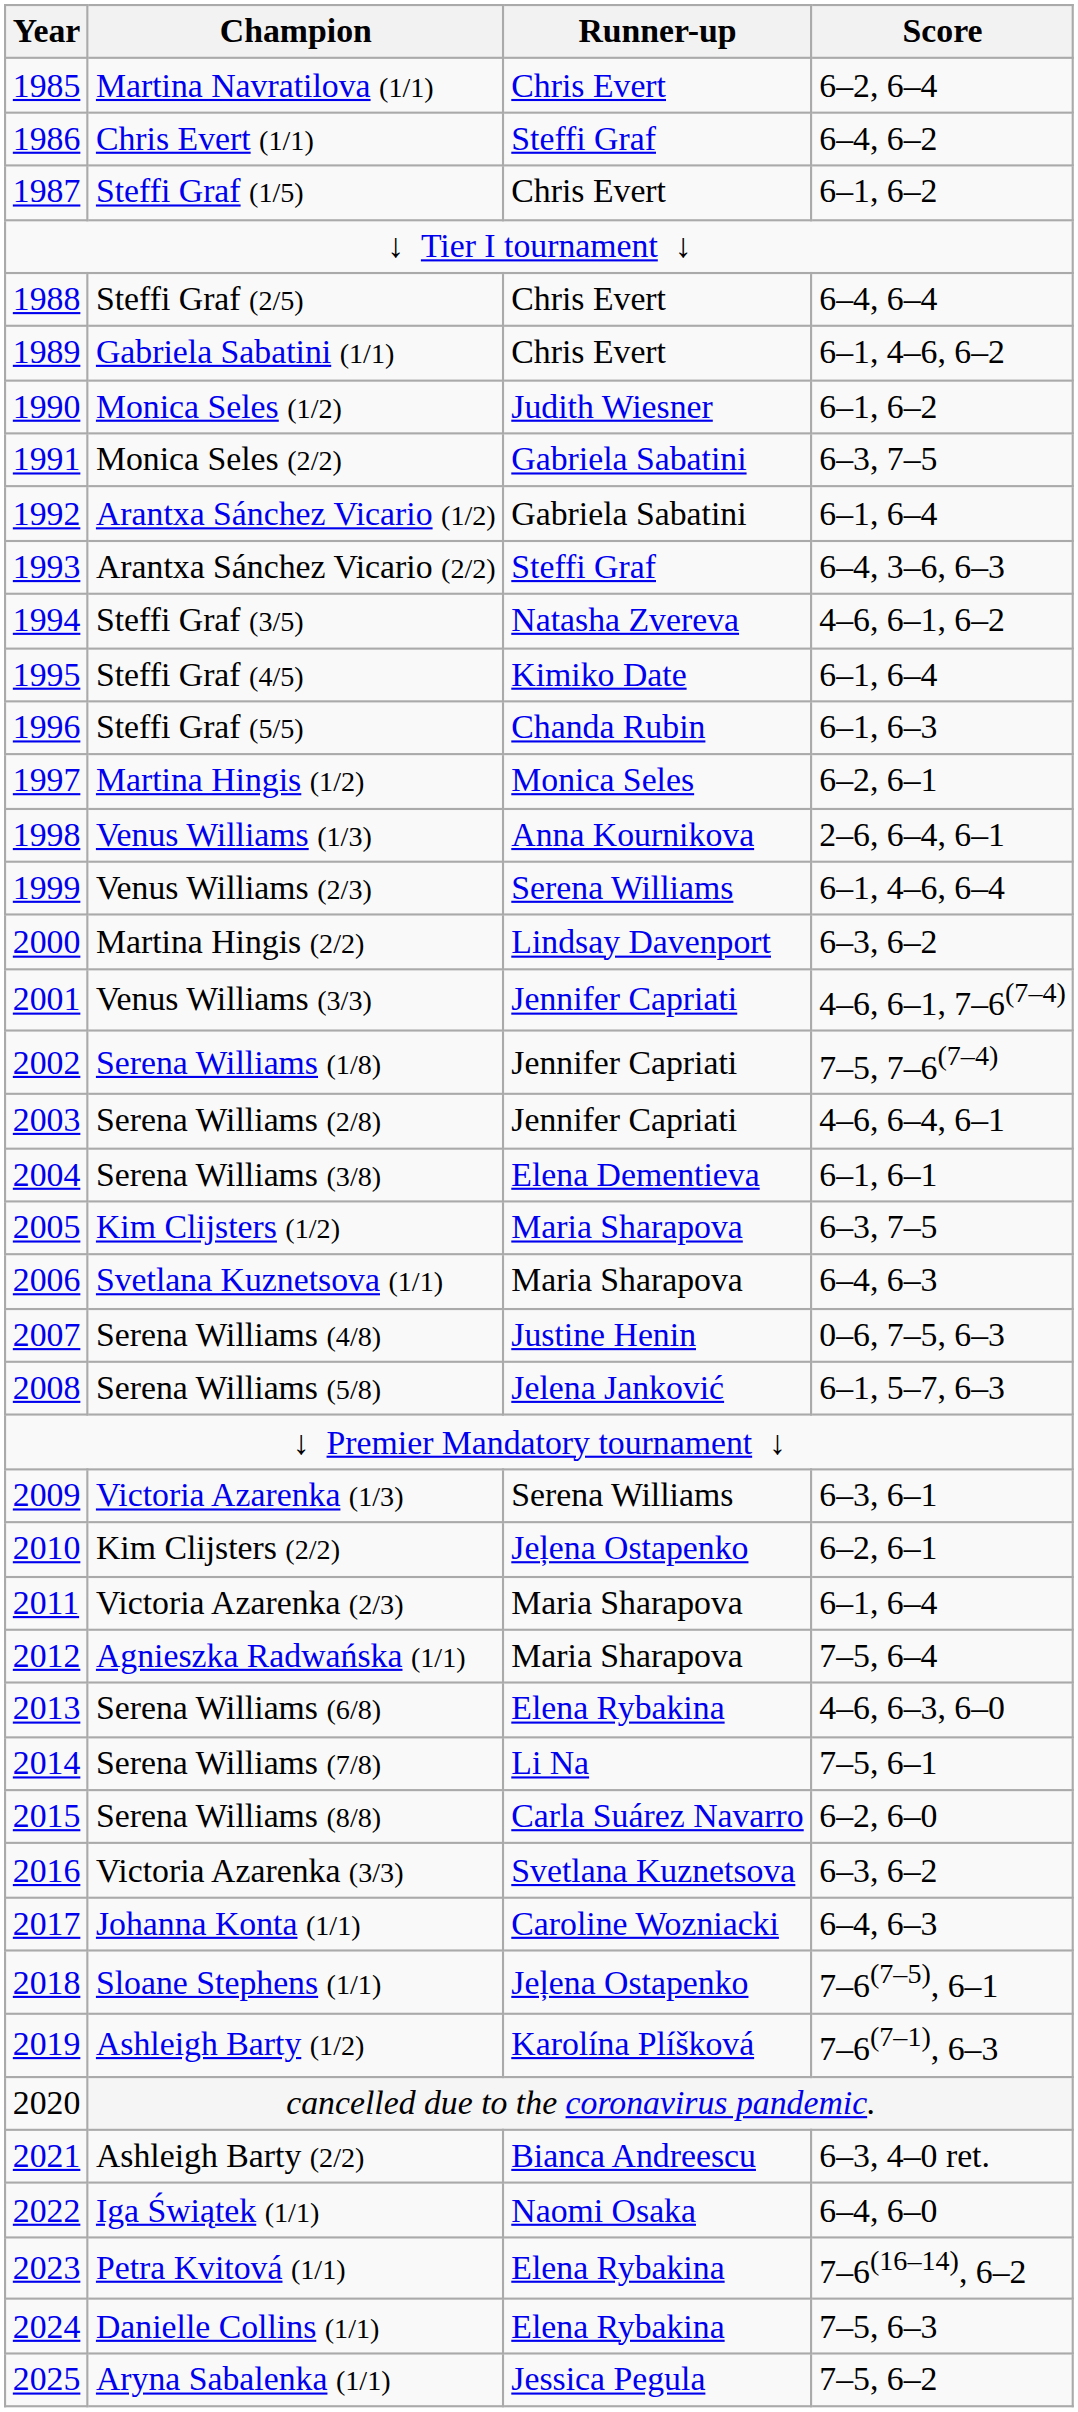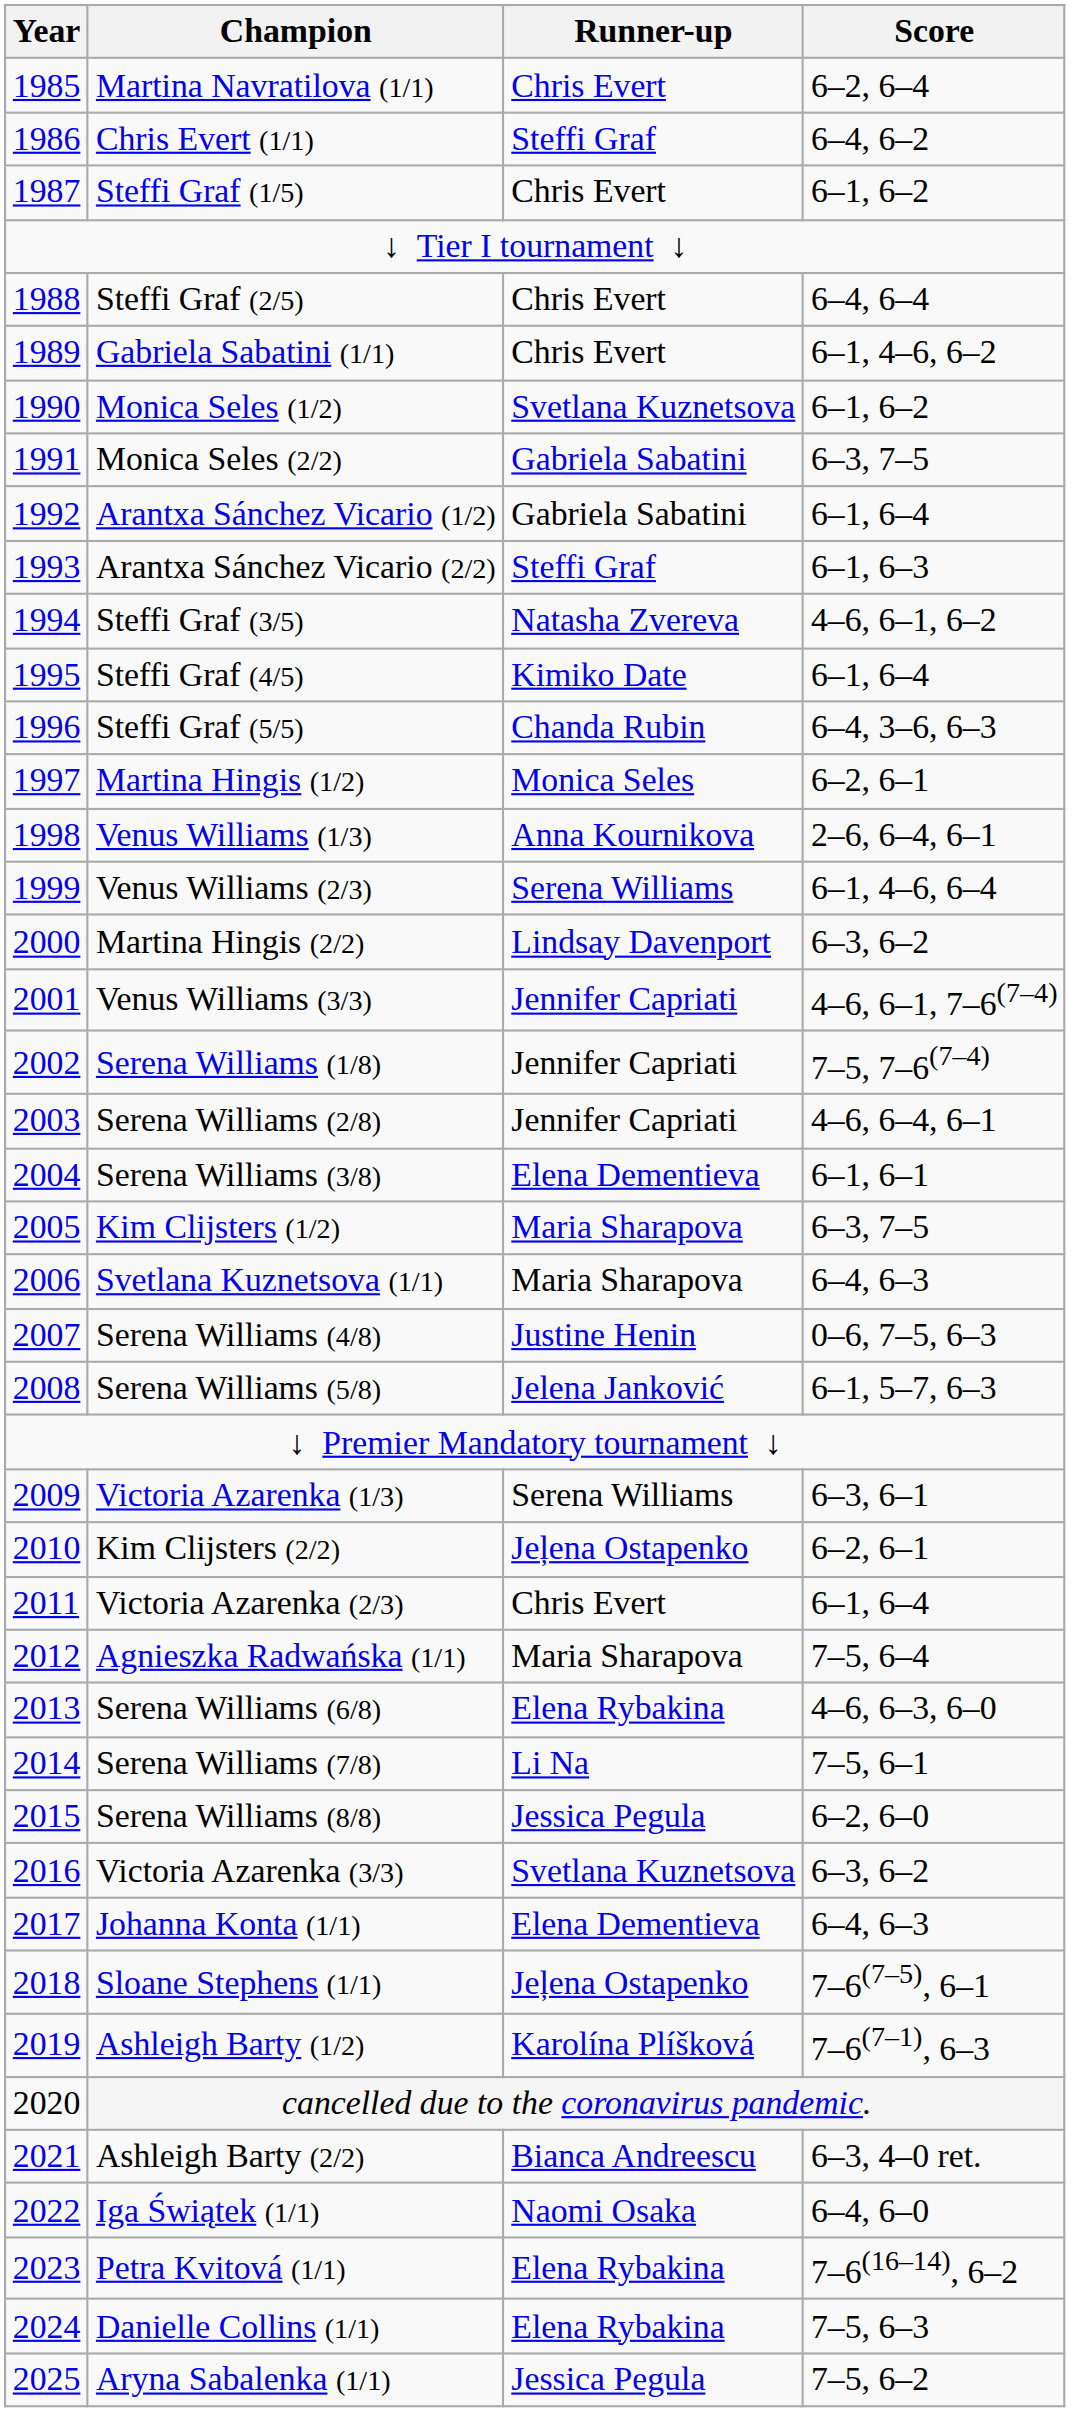Monica Seles (1/2) | Runner-up: Judith Wiesner -> Svetlana Kuznetsova
Arantxa Sánchez Vicario (2/2) | Score: 6–4, 3–6, 6–3 -> 6–1, 6–3
Steffi Graf (5/5) | Score: 6–1, 6–3 -> 6–4, 3–6, 6–3
Victoria Azarenka (2/3) | Runner-up: Maria Sharapova -> Chris Evert
Serena Williams (8/8) | Runner-up: Carla Suárez Navarro -> Jessica Pegula
Johanna Konta (1/1) | Runner-up: Caroline Wozniacki -> Elena Dementieva
